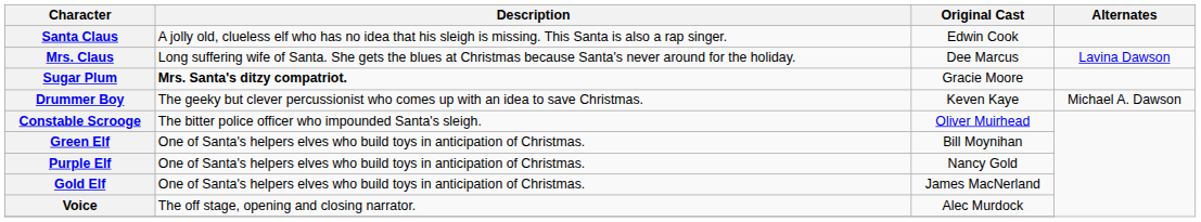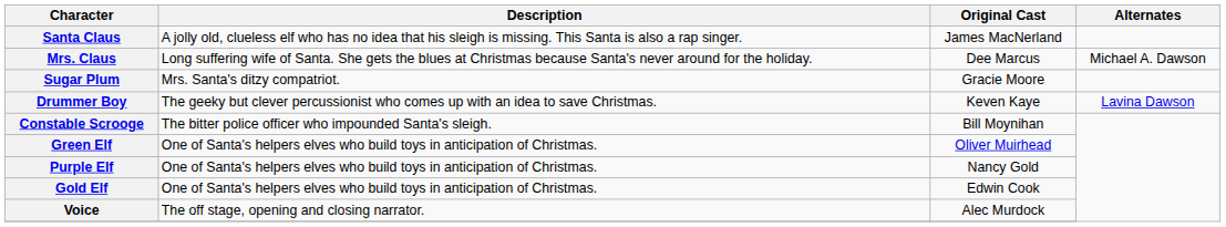Santa Claus | Original Cast: Edwin Cook -> James MacNerland
Mrs. Claus | Alternates: Lavina Dawson -> Michael A. Dawson
Sugar Plum | Description: bold -> normal
Drummer Boy | Alternates: Michael A. Dawson -> Lavina Dawson
Constable Scrooge | Original Cast: Oliver Muirhead -> Bill Moynihan
Green Elf | Original Cast: Bill Moynihan -> Oliver Muirhead
Gold Elf | Original Cast: James MacNerland -> Edwin Cook
